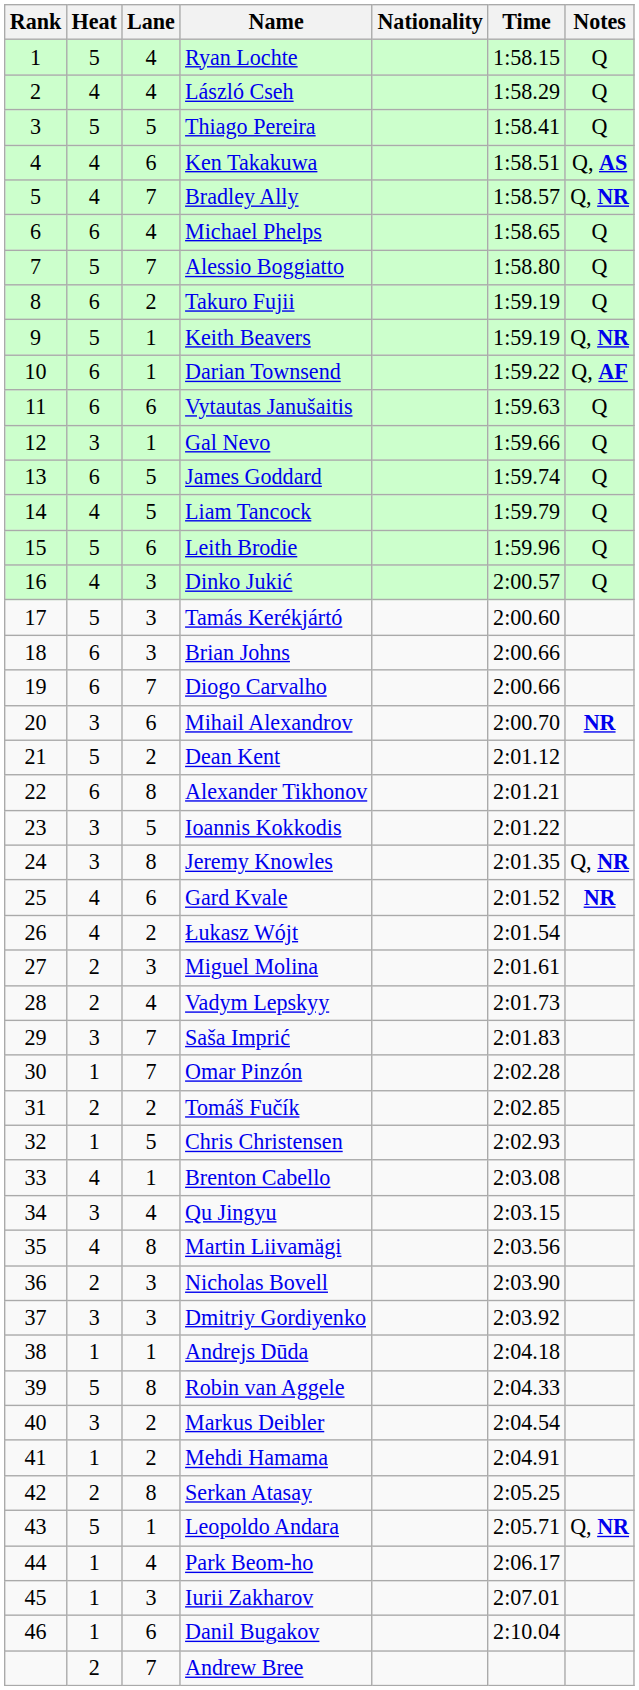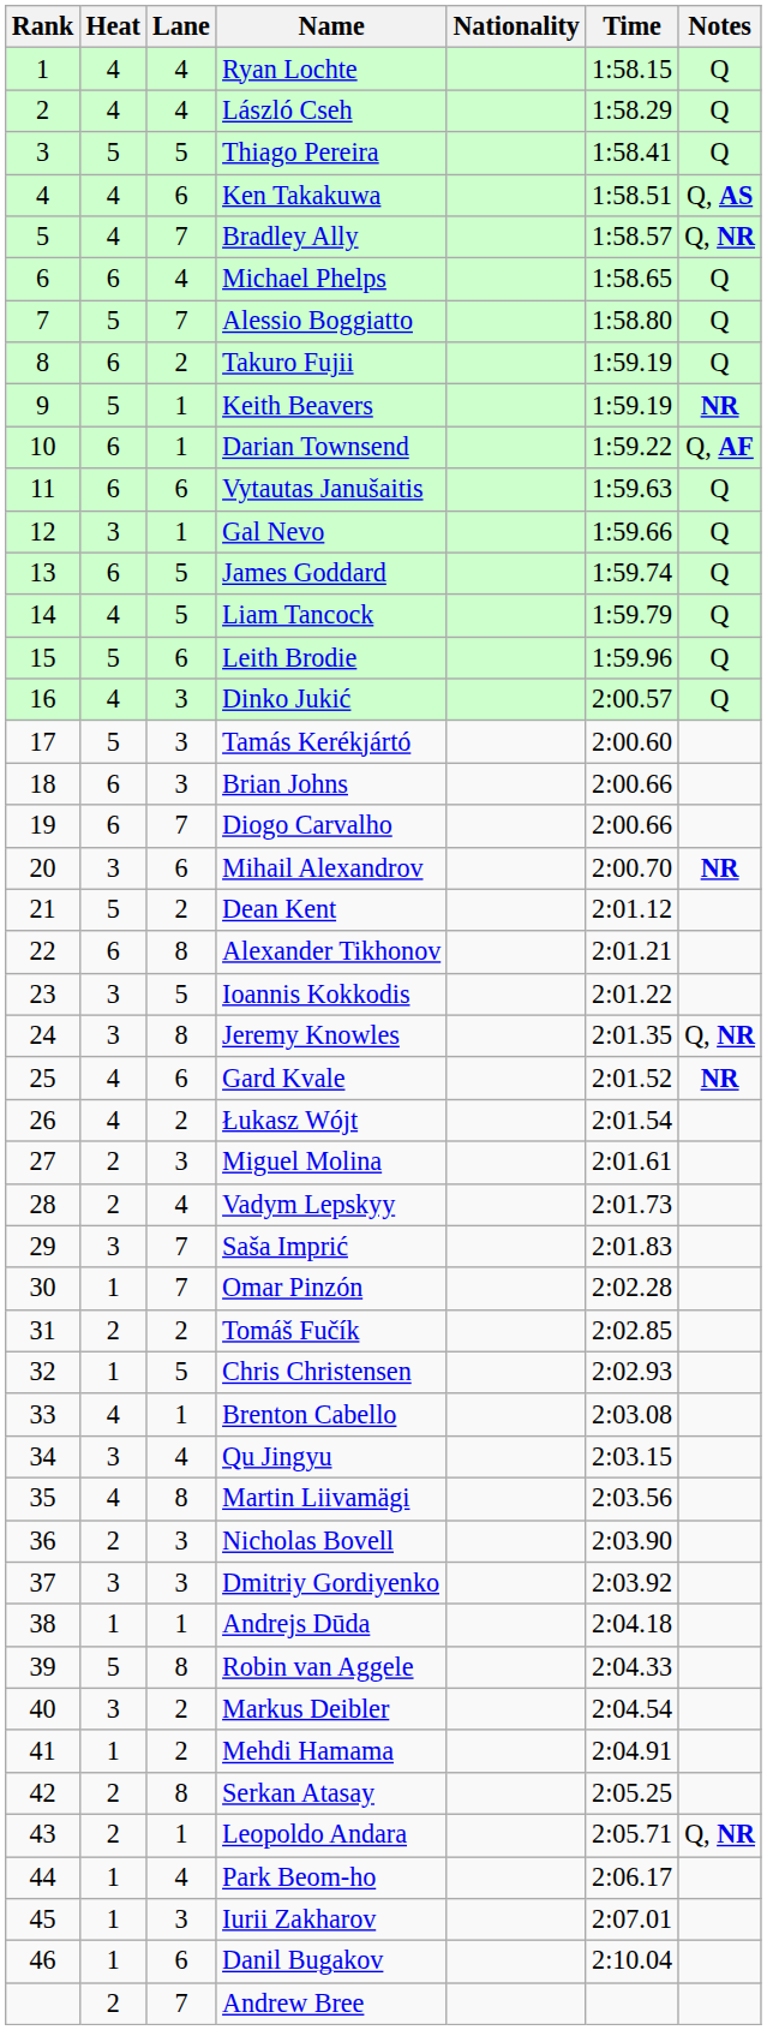Ryan Lochte | Heat: 5 -> 4
Keith Beavers | Notes: Q, NR -> NR
Leopoldo Andara | Heat: 5 -> 2
